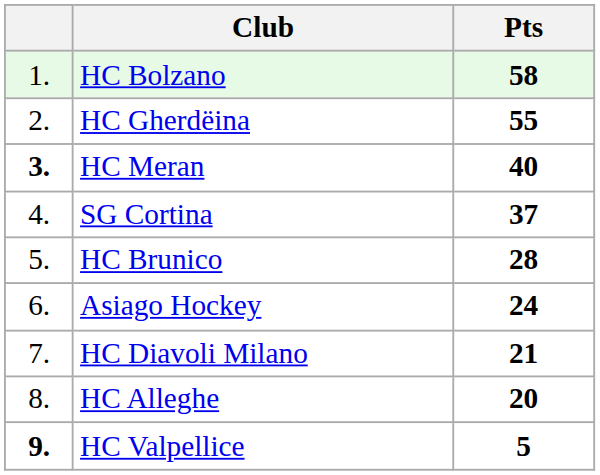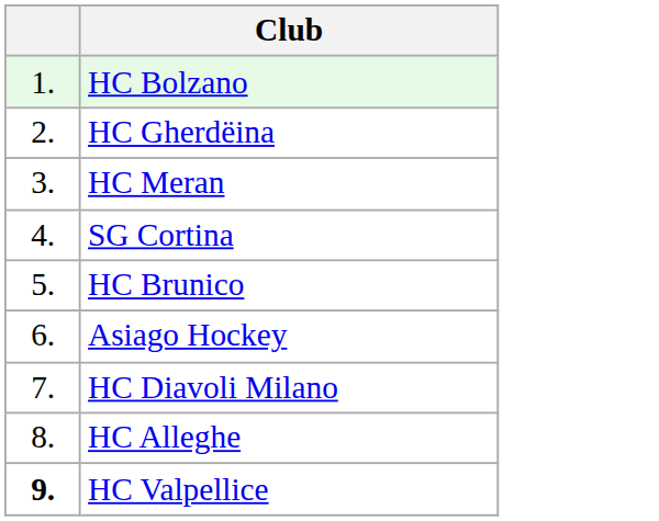- column: Pts | 58 | 55 | 40 | 37 | 28 | 24 | 21 | 20 | 5
HC Meran | column 1: bold -> normal
